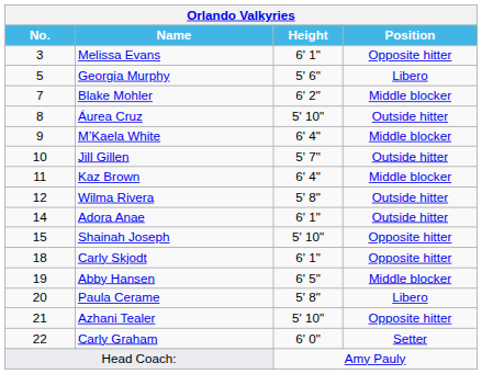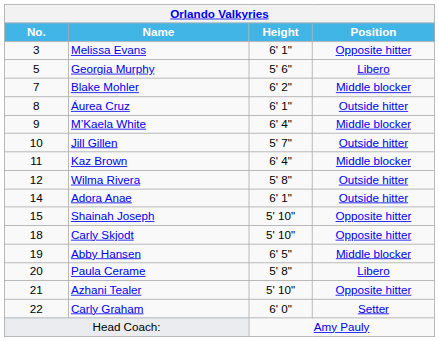Áurea Cruz | Height: 5' 10" -> 6' 1"
Carly Skjodt | Height: 6' 1" -> 5' 10"
